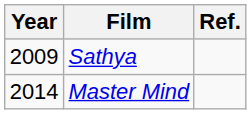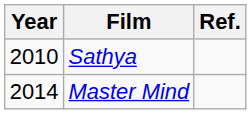Sathya | Year: 2009 -> 2010
